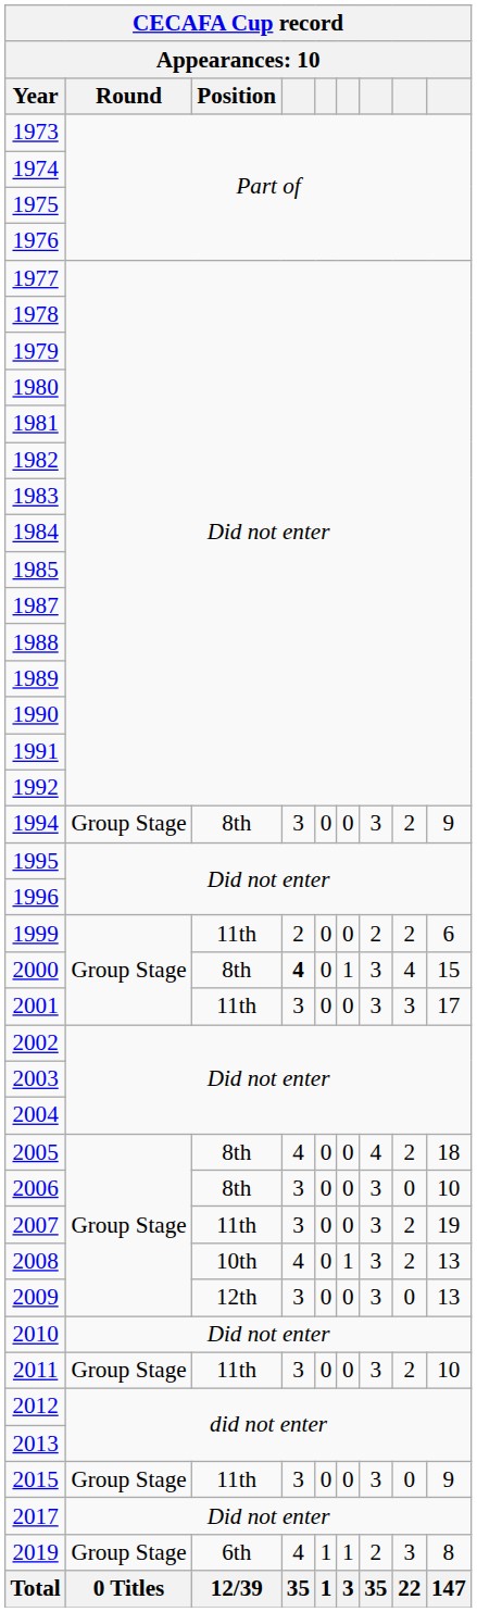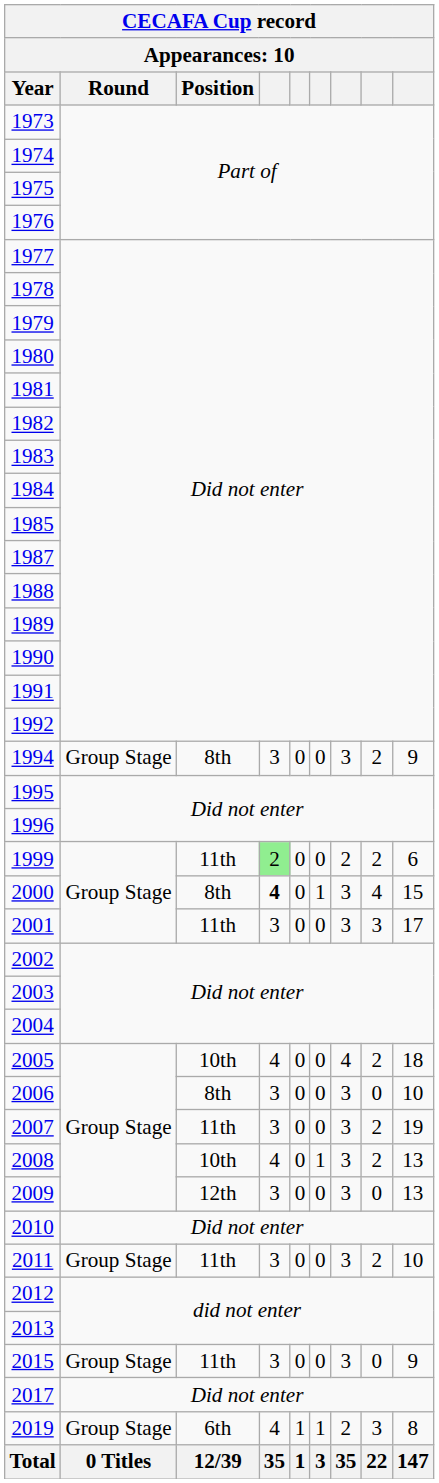1999 | column 4: no background -> lightgreen background
2005 | Position: 8th -> 10th
